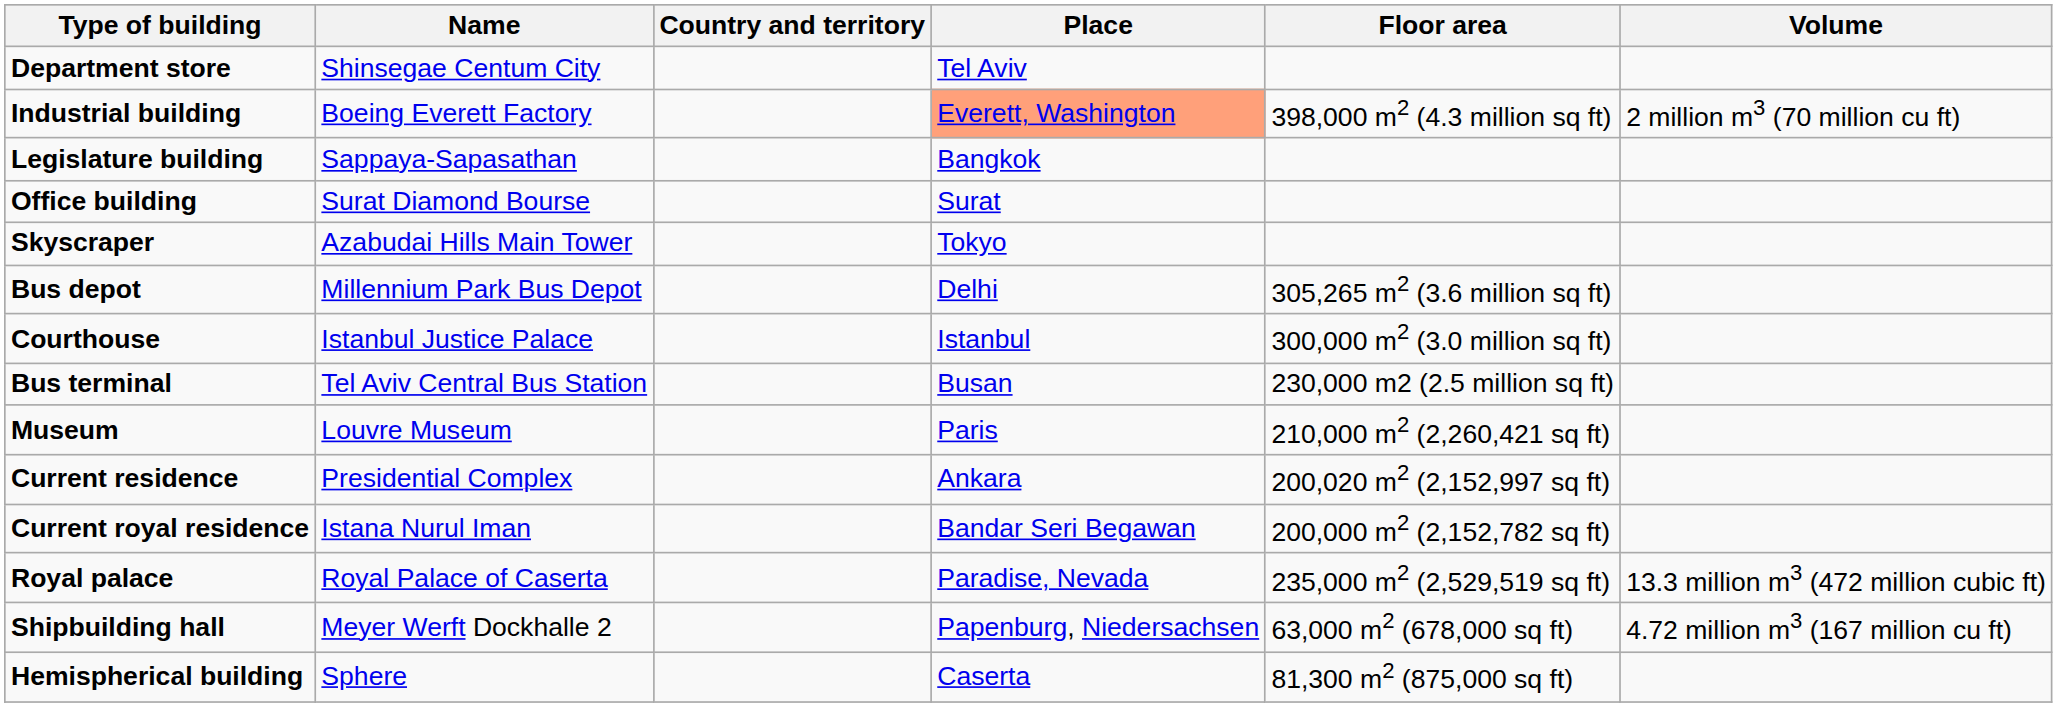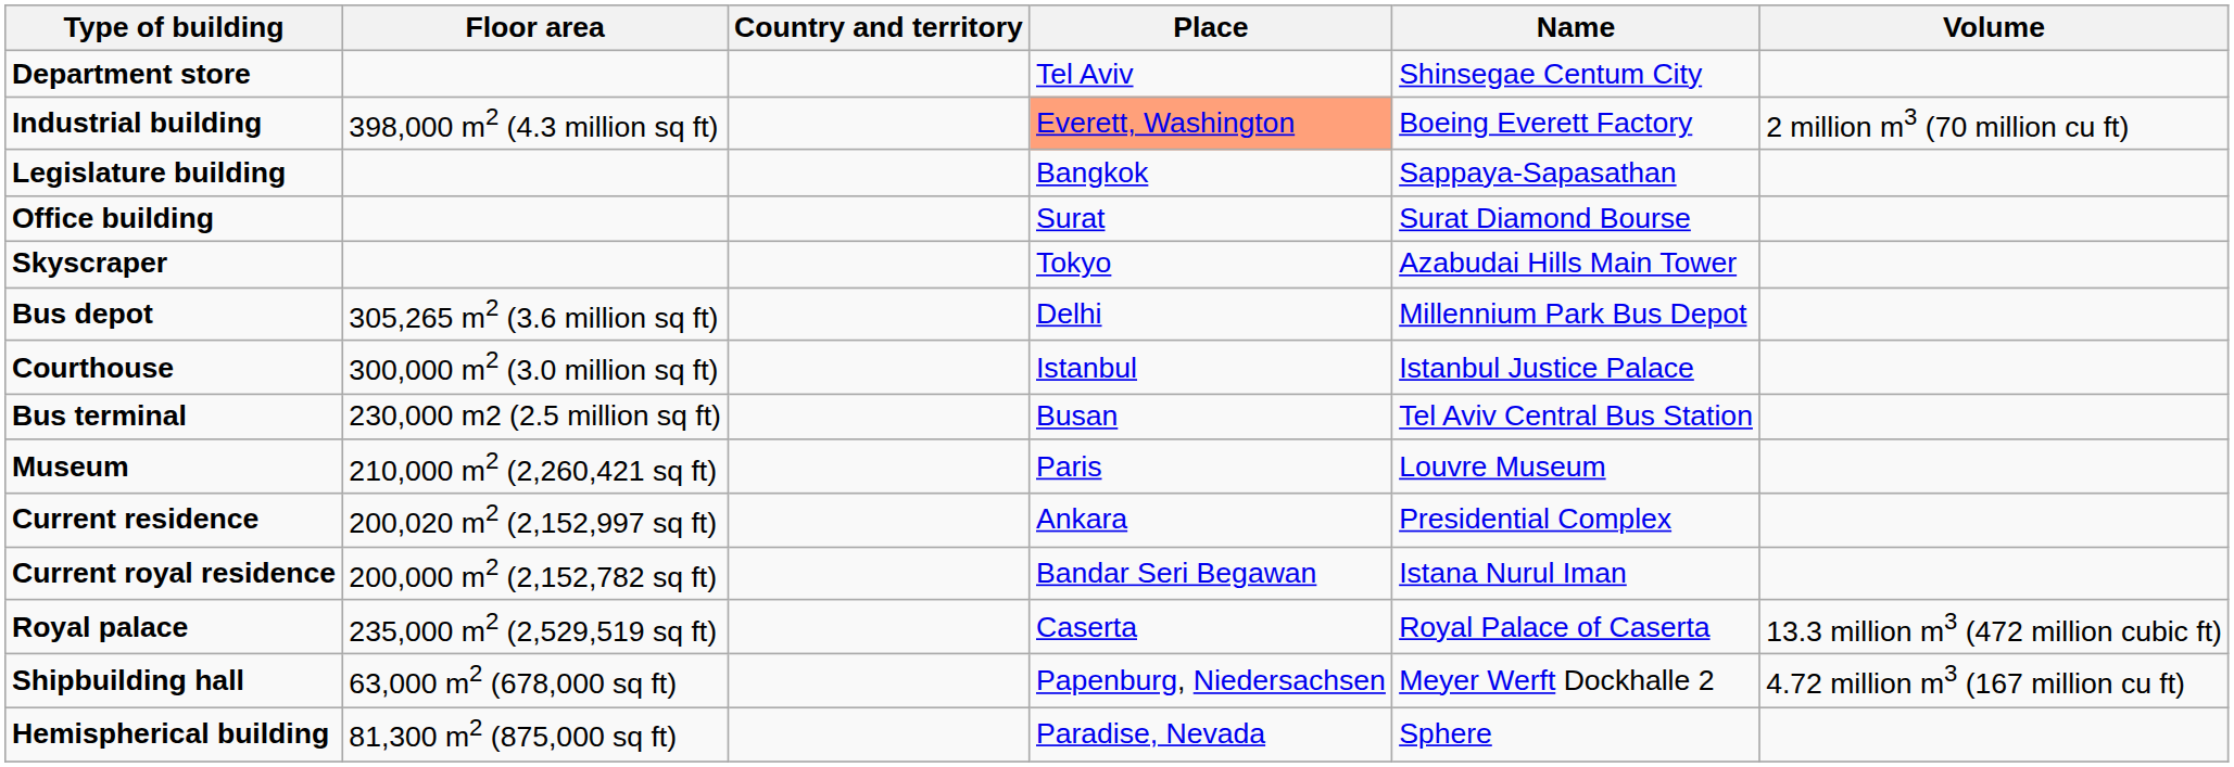columns swapped: Name <-> Floor area
Royal palace | Place: Paradise, Nevada -> Caserta
Hemispherical building | Place: Caserta -> Paradise, Nevada
